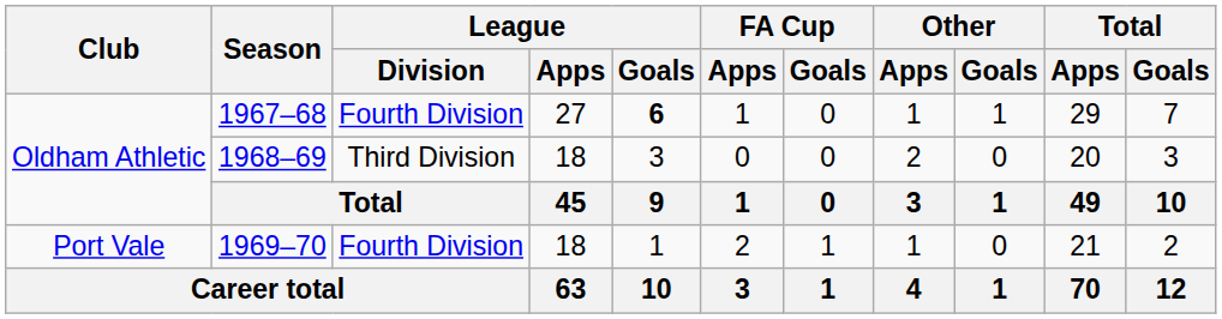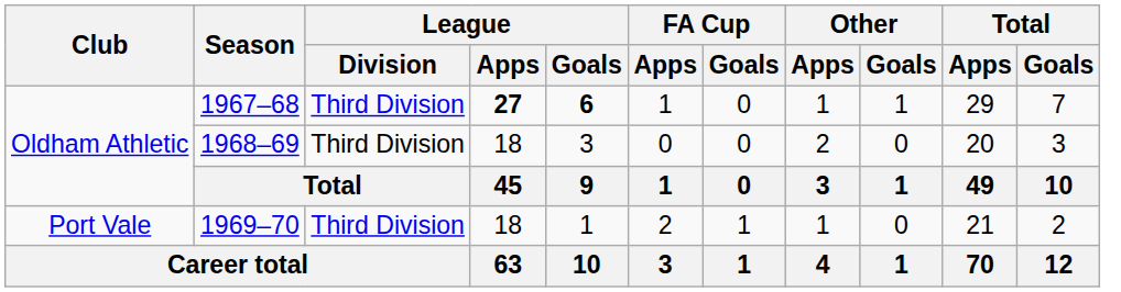1967–68 | League / Division: Fourth Division -> Third Division
1967–68 | League / Apps: normal -> bold
1969–70 | League / Division: Fourth Division -> Third Division
